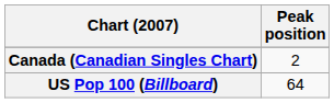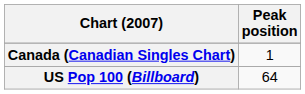Canada (Canadian Singles Chart) | Peak position: 2 -> 1
